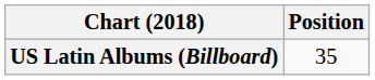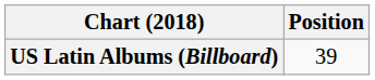US Latin Albums (Billboard) | Position: 35 -> 39
